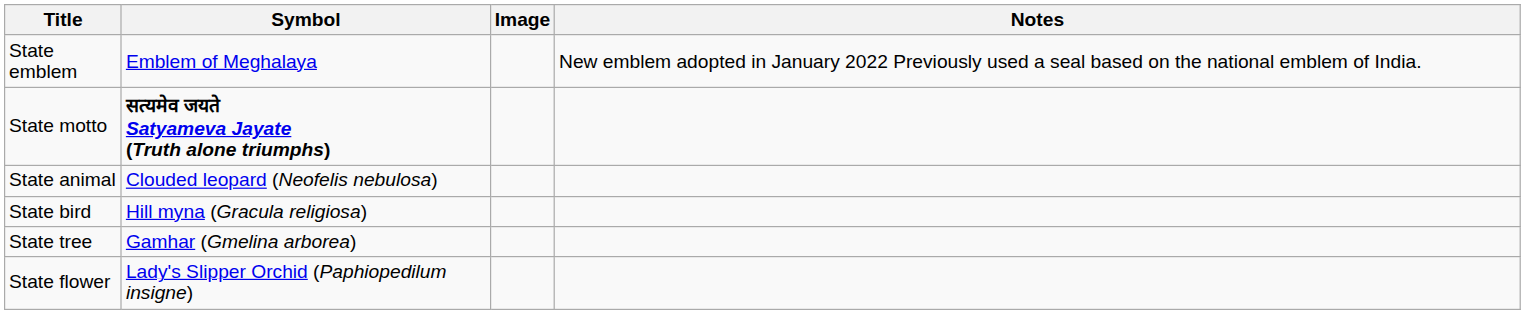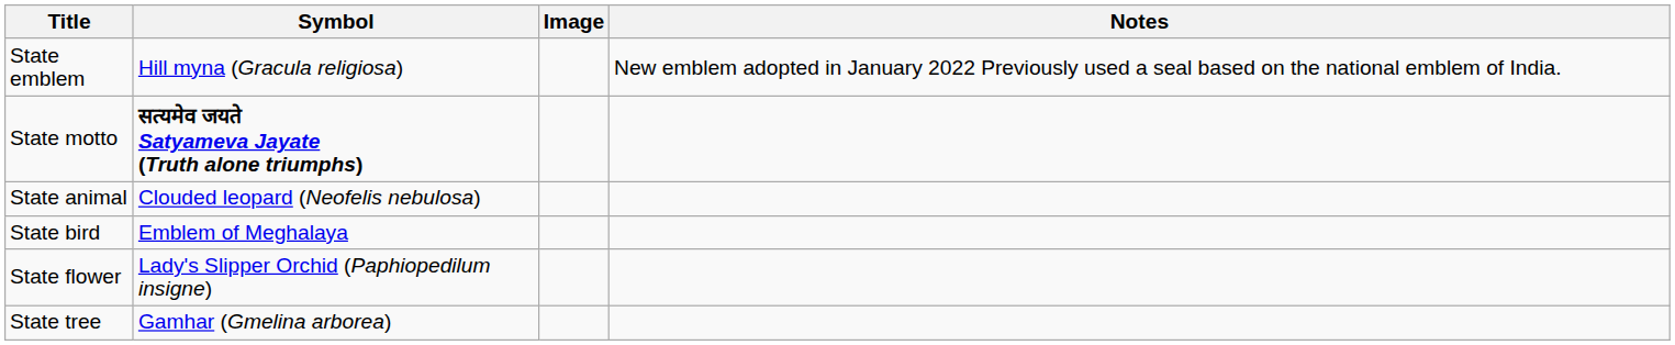State emblem | Symbol: Emblem of Meghalaya -> Hill myna (Gracula religiosa)
State bird | Symbol: Hill myna (Gracula religiosa) -> Emblem of Meghalaya
rows swapped: State flower <-> State tree
